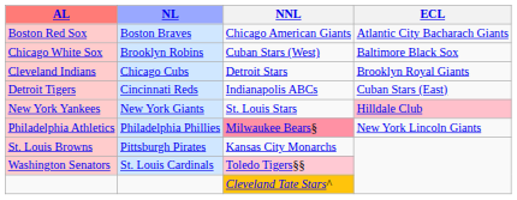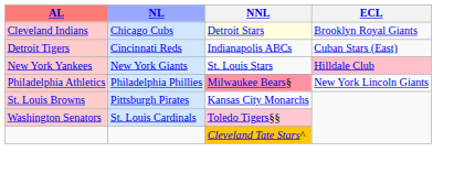- row: Boston Red Sox | Boston Braves | Chicago American Giants | Atlantic City Bacharach Giants
- row: Chicago White Sox | Brooklyn Robins | Cuban Stars (West) | Baltimore Black Sox
Cleveland Indians | NNL: no background -> lightyellow background
